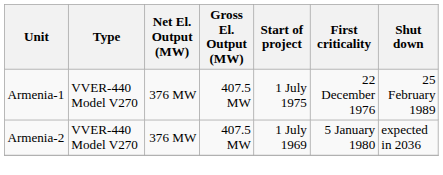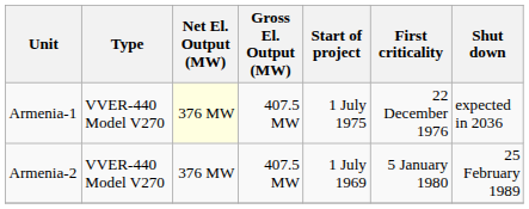Armenia-1 | Net El. Output (MW): no background -> lightyellow background
Armenia-1 | Shut down: 25 February 1989 -> expected in 2036
Armenia-2 | Shut down: expected in 2036 -> 25 February 1989
